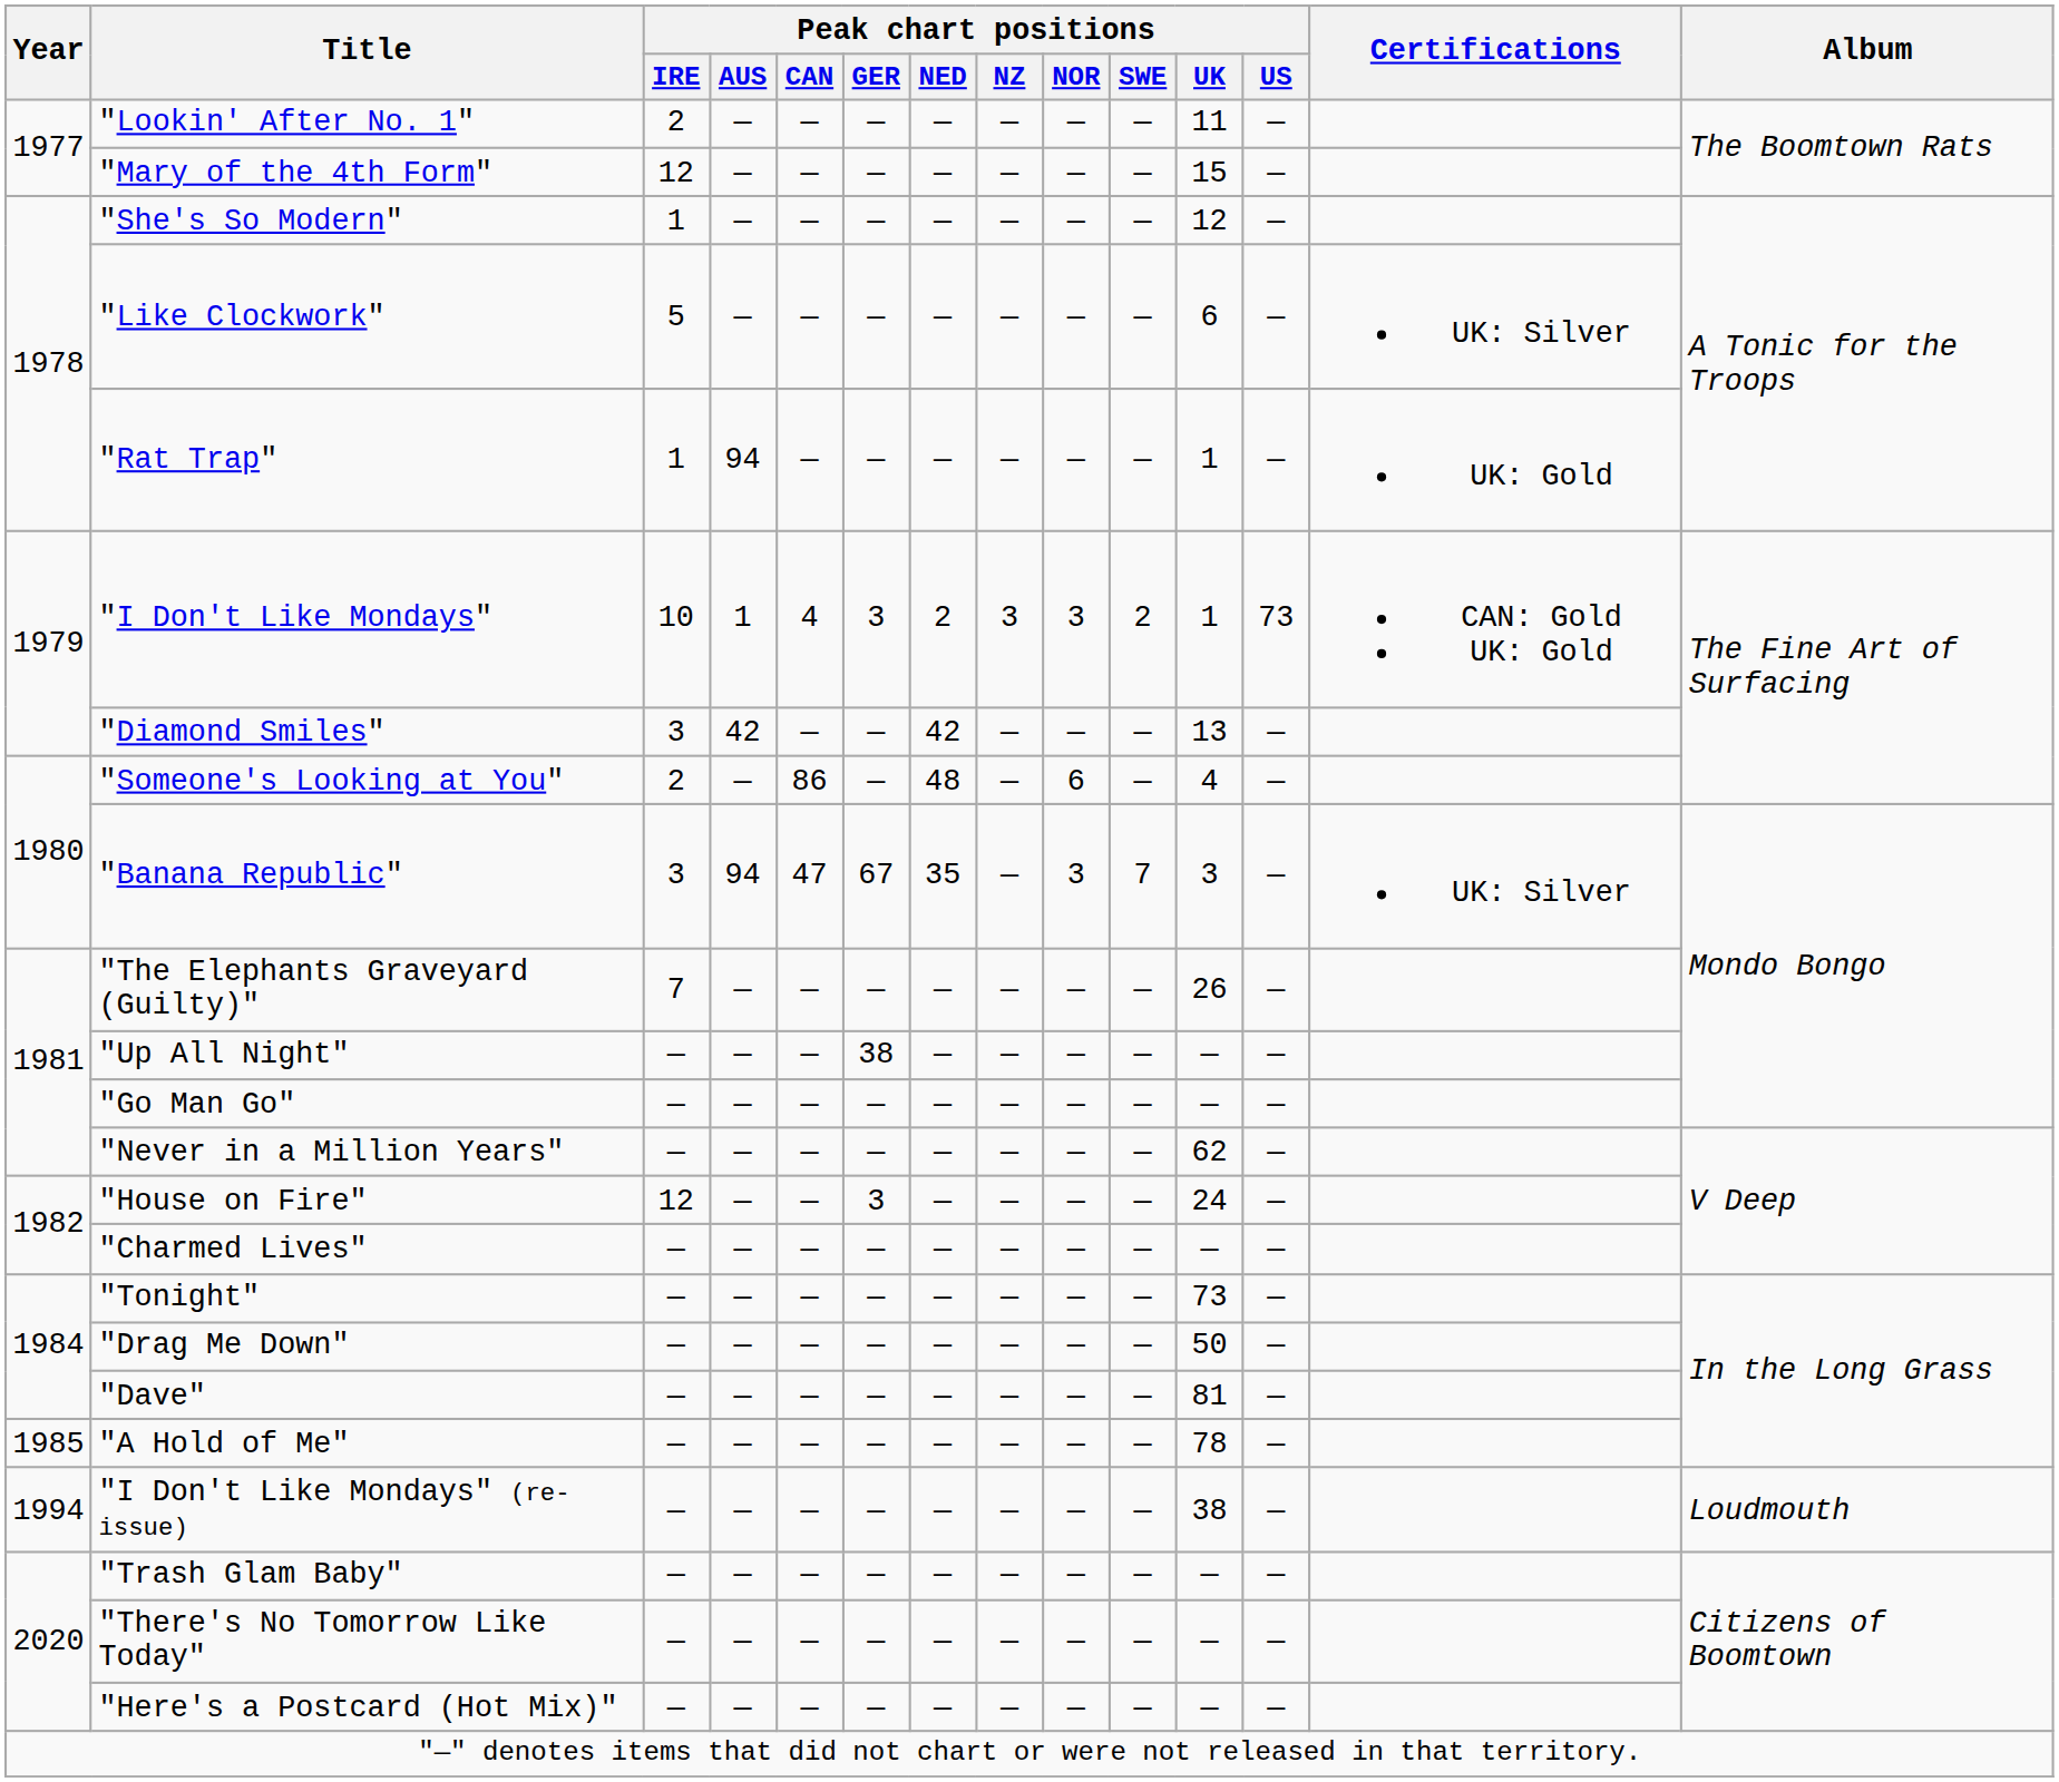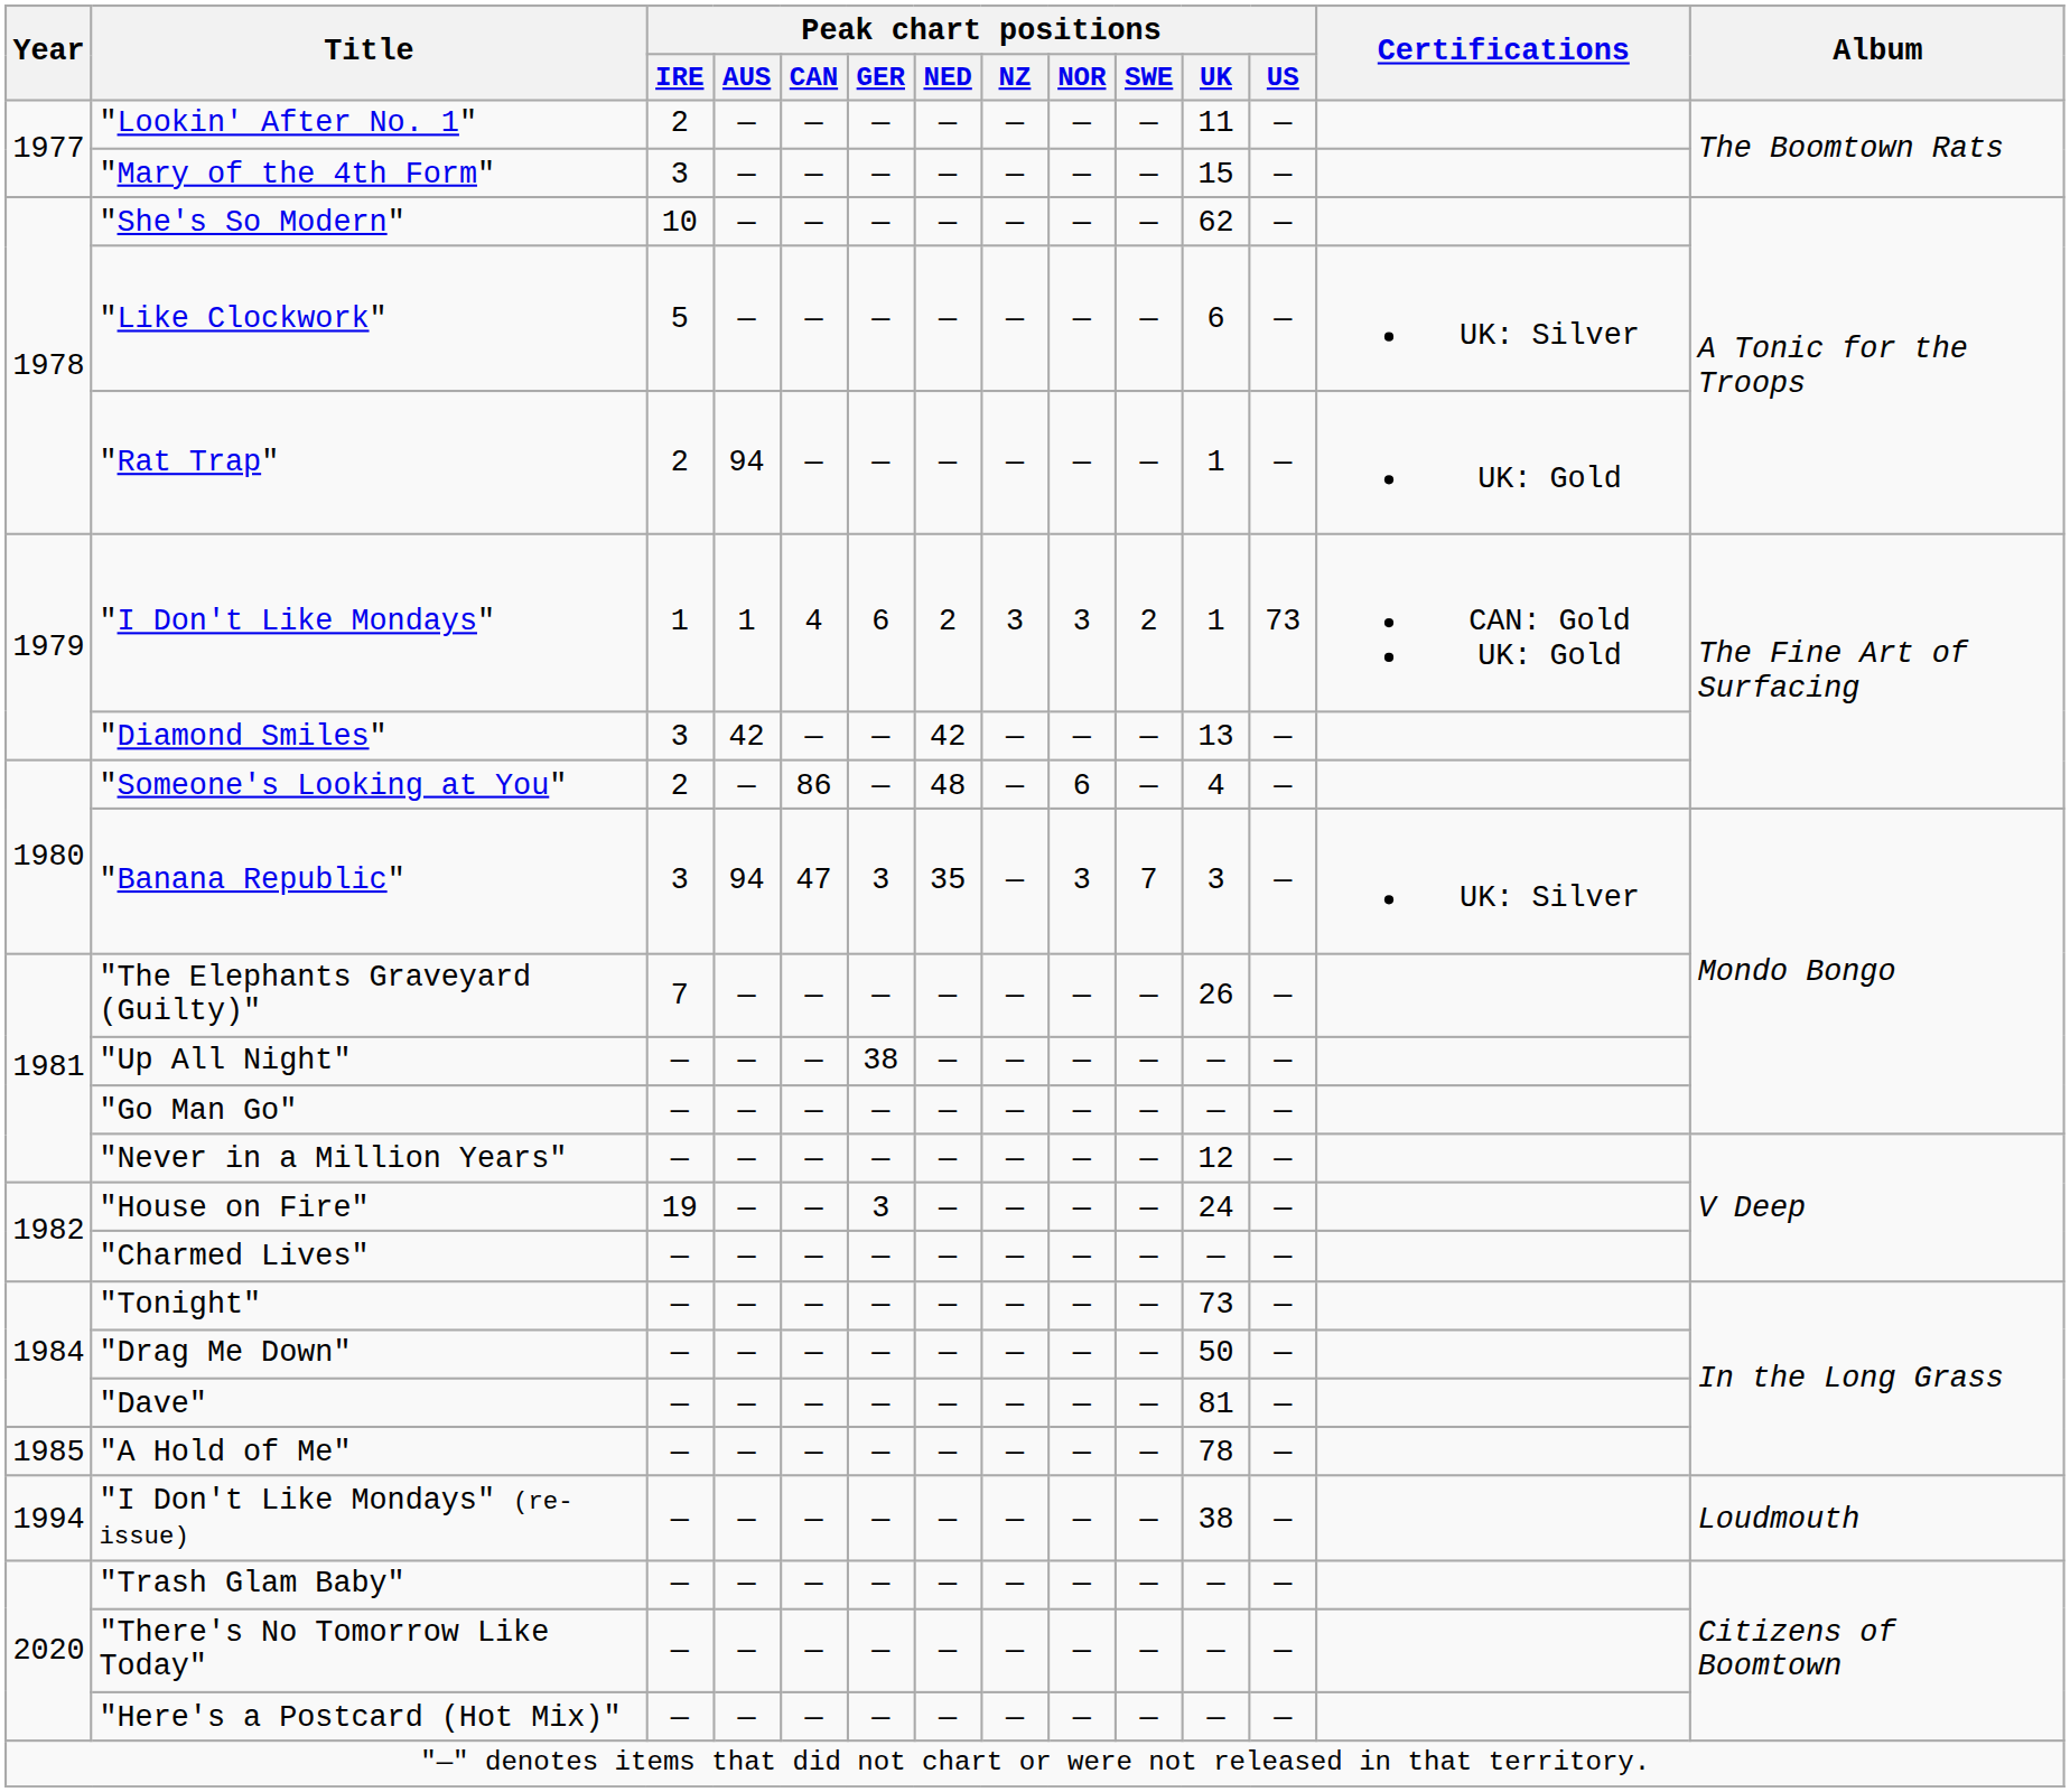"Mary of the 4th Form" | Peak chart positions / IRE: 12 -> 3
"She's So Modern" | Peak chart positions / IRE: 1 -> 10
"She's So Modern" | Peak chart positions / UK: 12 -> 62
"Rat Trap" | Peak chart positions / IRE: 1 -> 2
"I Don't Like Mondays" | Peak chart positions / IRE: 10 -> 1
"I Don't Like Mondays" | Peak chart positions / GER: 3 -> 6
"Banana Republic" | Peak chart positions / GER: 67 -> 3
"Never in a Million Years" | Peak chart positions / UK: 62 -> 12
"House on Fire" | Peak chart positions / IRE: 12 -> 19
